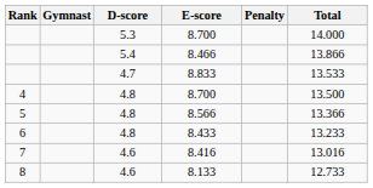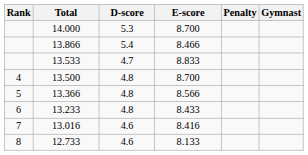columns swapped: Gymnast <-> Total
